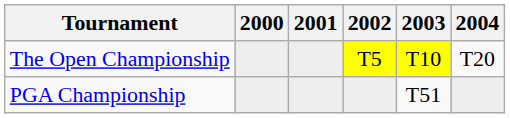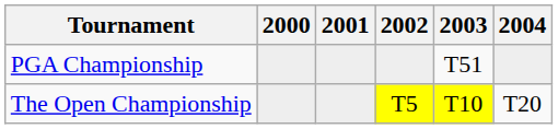rows swapped: The Open Championship <-> PGA Championship
